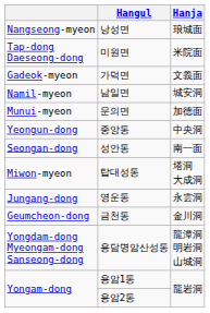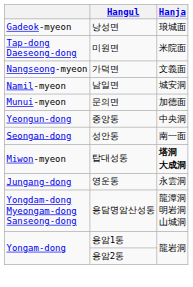낭성면 | column 1: Nangseong-myeon -> Gadeok-myeon
가덕면 | column 1: Gadeok-myeon -> Nangseong-myeon
탑대성동 | Hanja: normal -> bold
- row: Geumcheon-dong | 금천동 | 金川洞
